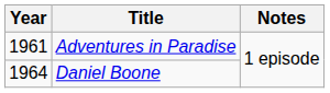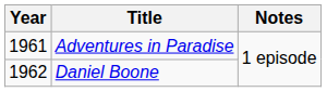Daniel Boone | Year: 1964 -> 1962
